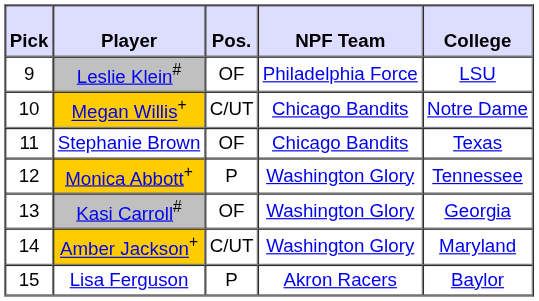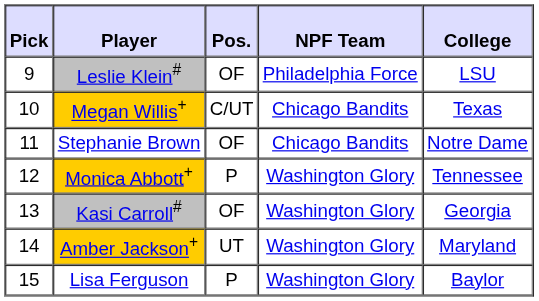Megan Willis+ | College: Notre Dame -> Texas
Stephanie Brown | College: Texas -> Notre Dame
Amber Jackson+ | Pos.: C/UT -> UT
Lisa Ferguson | NPF Team: Akron Racers -> Washington Glory
